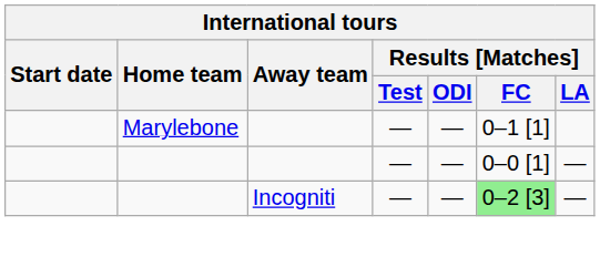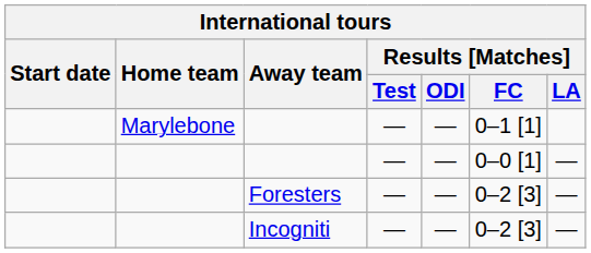+ row: Foresters | — | — | 0–2 [3] | —
Incogniti | Results [Matches] / FC: lightgreen background -> no background
